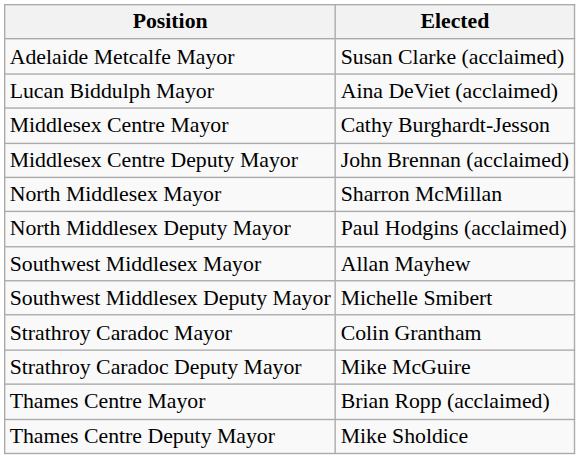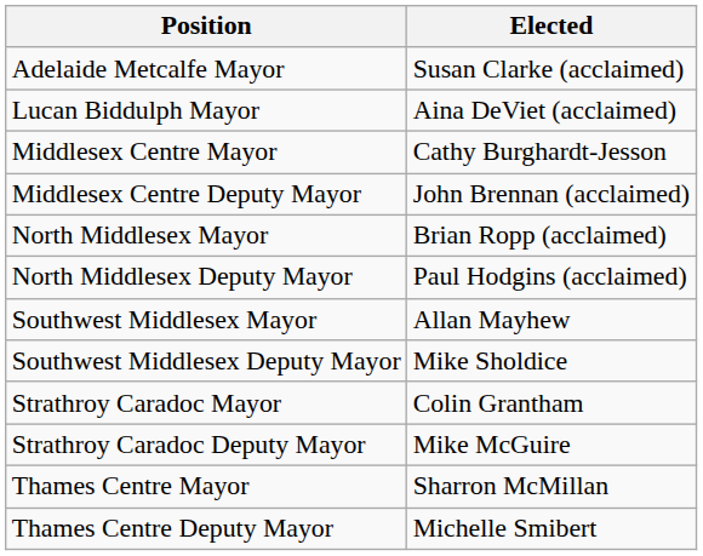North Middlesex Mayor | Elected: Sharron McMillan -> Brian Ropp (acclaimed)
Southwest Middlesex Deputy Mayor | Elected: Michelle Smibert -> Mike Sholdice
Thames Centre Mayor | Elected: Brian Ropp (acclaimed) -> Sharron McMillan
Thames Centre Deputy Mayor | Elected: Mike Sholdice -> Michelle Smibert
